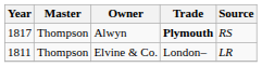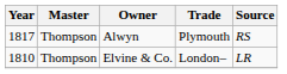Alwyn | Trade: bold -> normal
Elvine & Co. | Year: 1811 -> 1810
